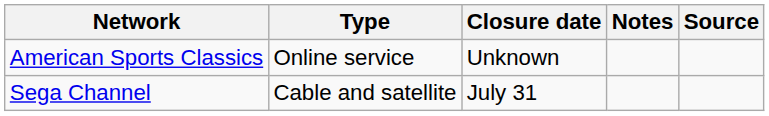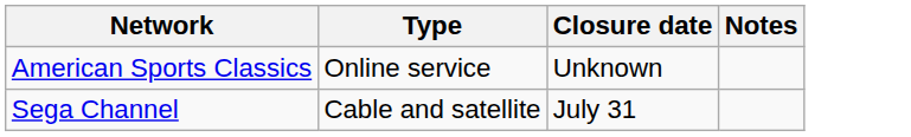- column: Source
